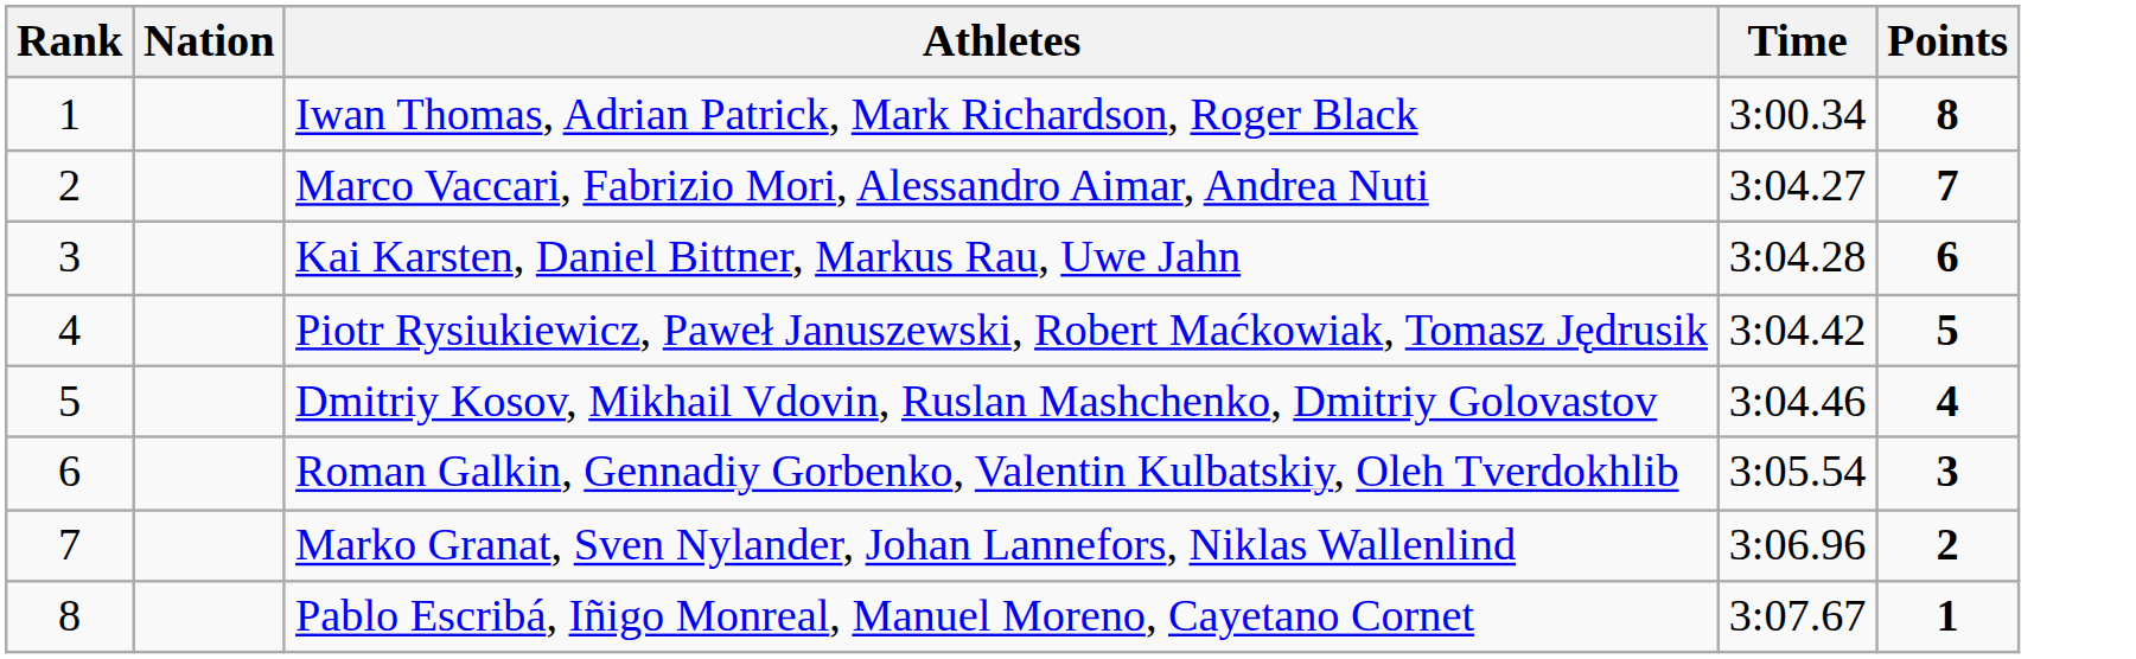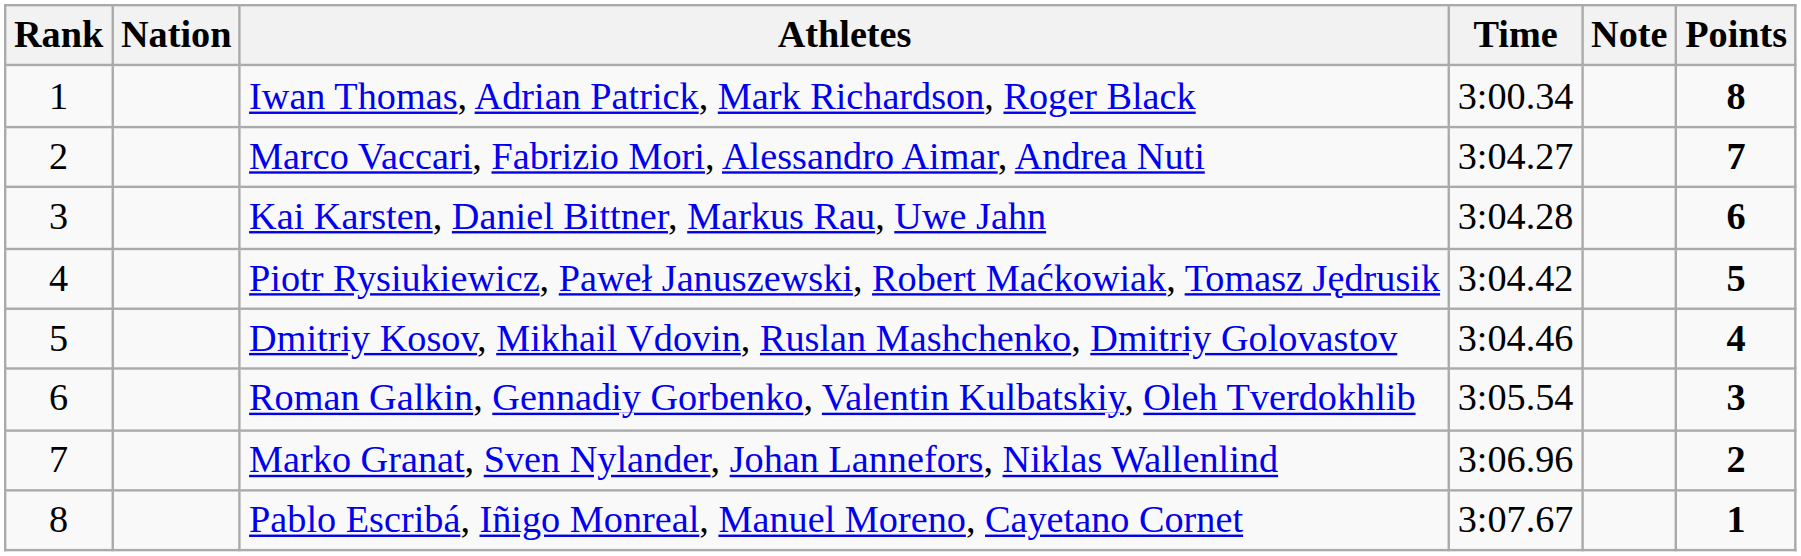+ column: Note
